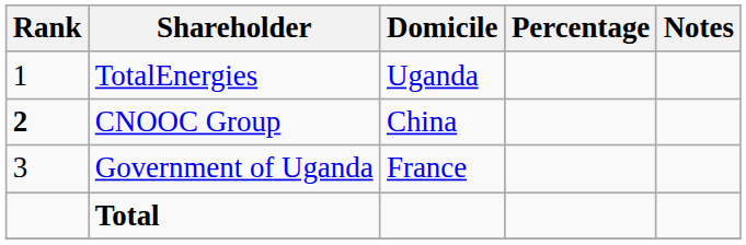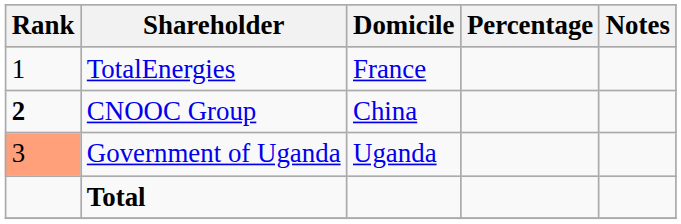TotalEnergies | Domicile: Uganda -> France
Government of Uganda | Rank: no background -> lightsalmon background
Government of Uganda | Domicile: France -> Uganda
